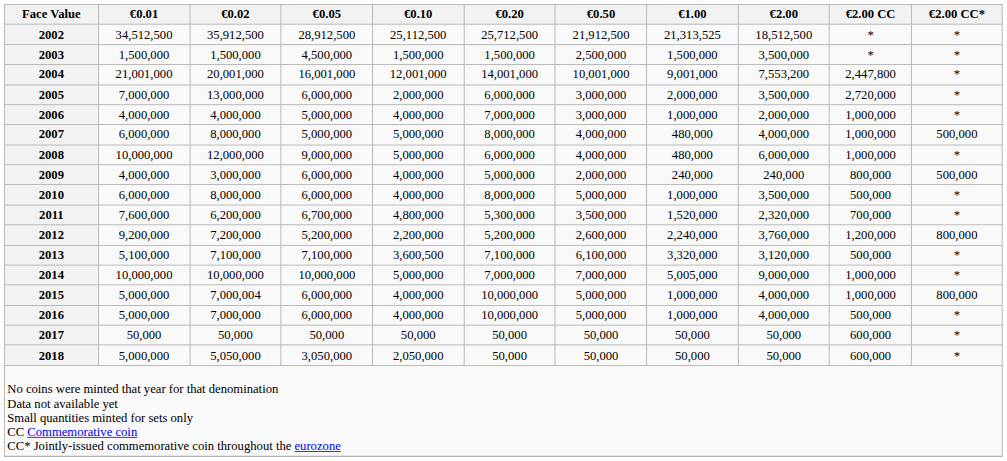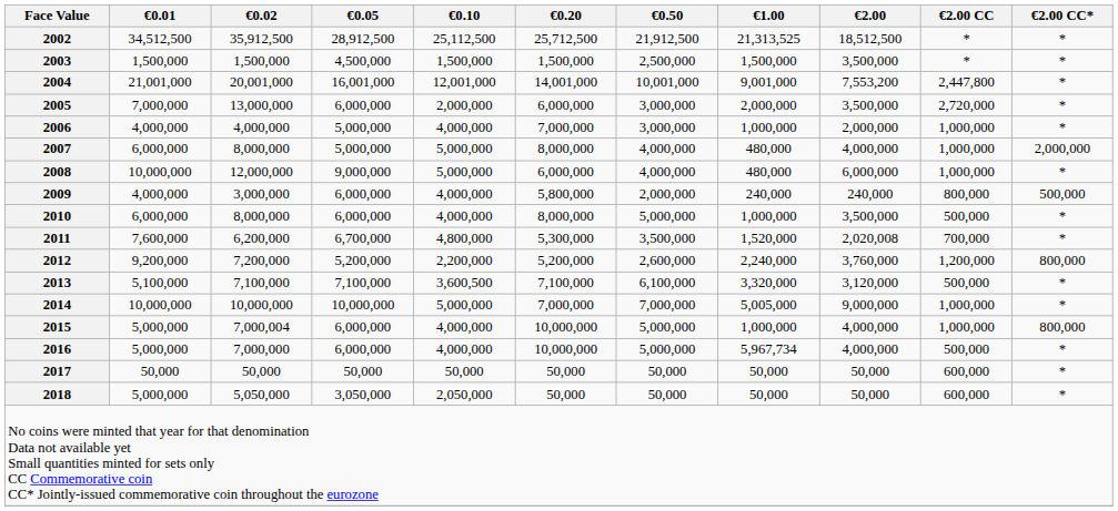2007 | €2.00 CC*: 500,000 -> 2,000,000
2009 | €0.20: 5,000,000 -> 5,800,000
2011 | €2.00: 2,320,000 -> 2,020,008
2016 | €1.00: 1,000,000 -> 5,967,734
